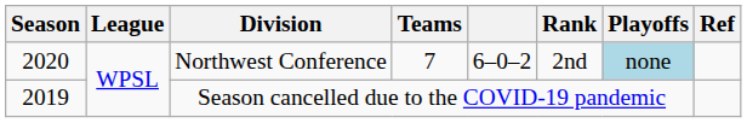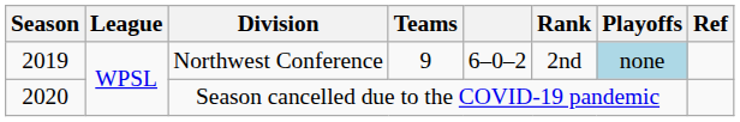Northwest Conference | Season: 2020 -> 2019
Northwest Conference | Teams: 7 -> 9
Season cancelled due to the COVID-19 pandemic | Season: 2019 -> 2020
